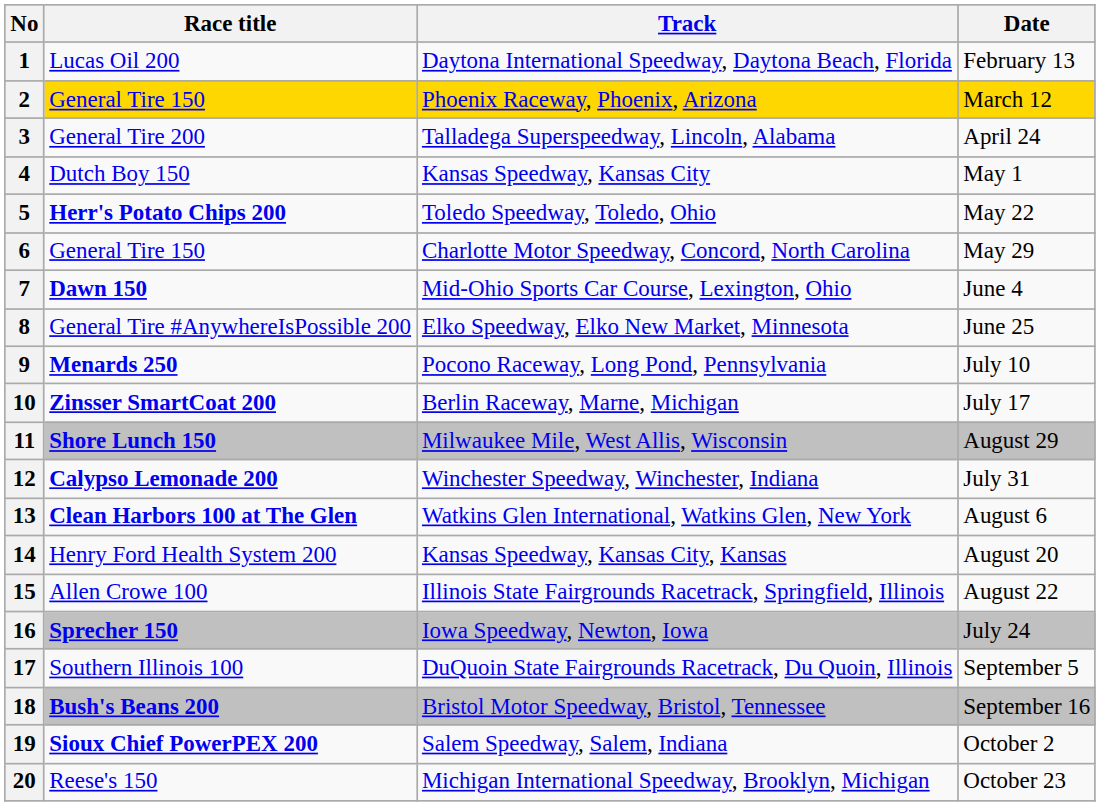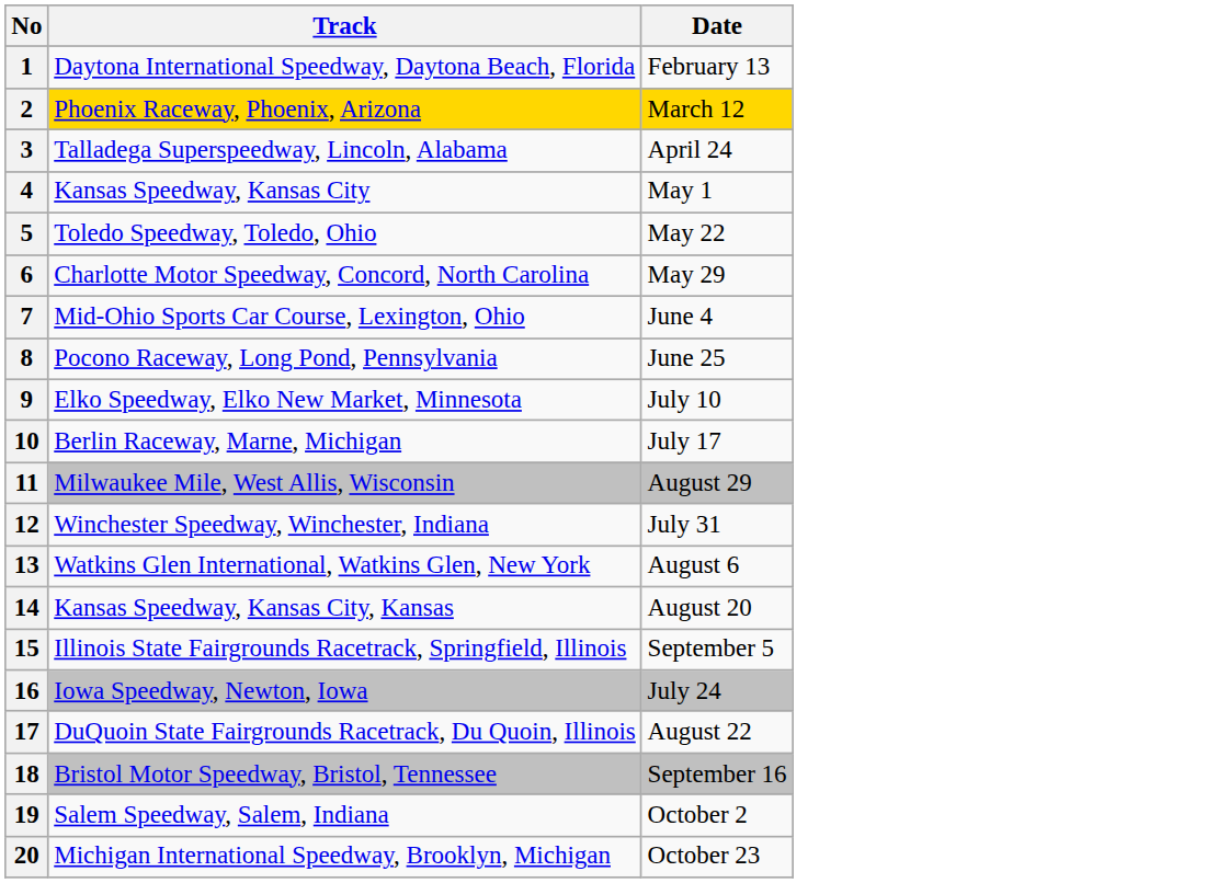- column: Race title | Lucas Oil 200 | General Tire 150 | General Tire 200 | Dutch Boy 150 | Herr's Potato Chips 200 | General Tire 150 | Dawn 150 | General Tire #AnywhereIsPossible 200 | Menards 250 | Zinsser SmartCoat 200 | Shore Lunch 150 | Calypso Lemonade 200 | Clean Harbors 100 at The Glen | Henry Ford Health System 200 | Allen Crowe 100 | Sprecher 150 | Southern Illinois 100 | Bush's Beans 200 | Sioux Chief PowerPEX 200 | Reese's 150
8 | Track: Elko Speedway, Elko New Market, Minnesota -> Pocono Raceway, Long Pond, Pennsylvania
9 | Track: Pocono Raceway, Long Pond, Pennsylvania -> Elko Speedway, Elko New Market, Minnesota
15 | Date: August 22 -> September 5
17 | Date: September 5 -> August 22
